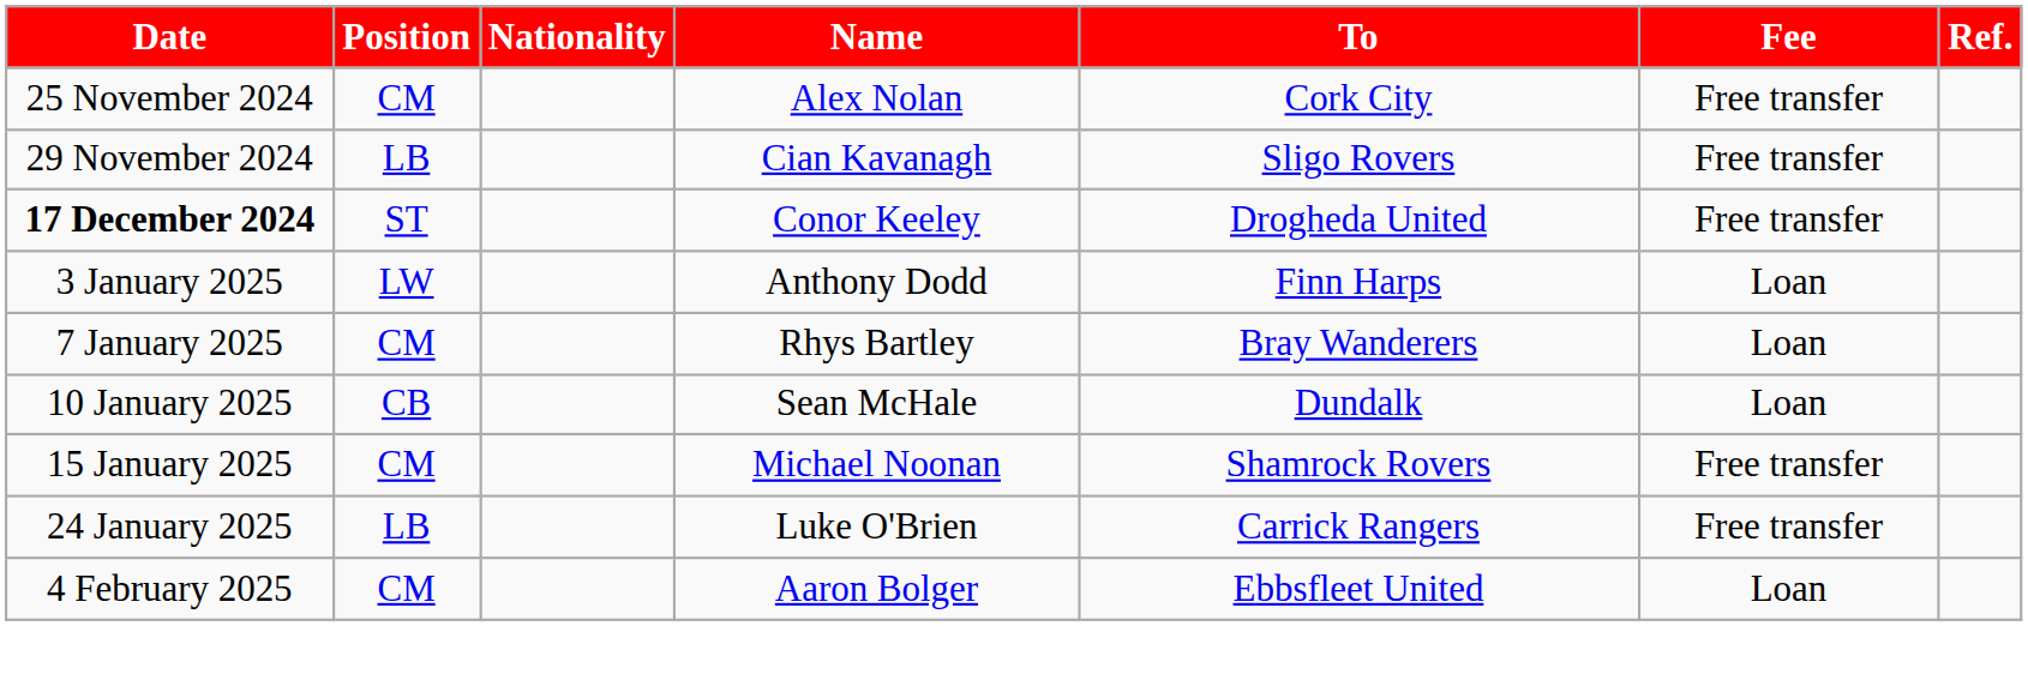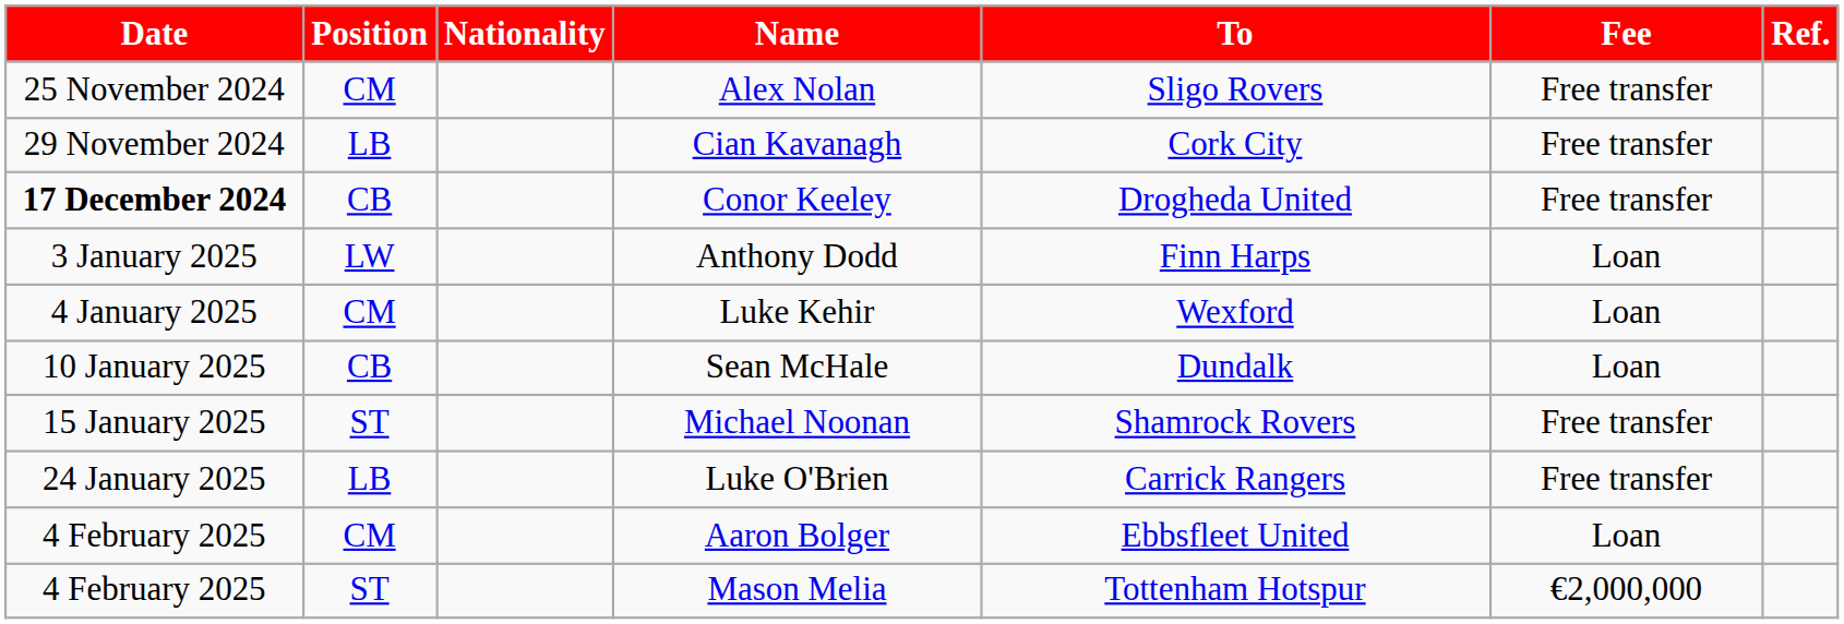Alex Nolan | To: Cork City -> Sligo Rovers
Cian Kavanagh | To: Sligo Rovers -> Cork City
Conor Keeley | Position: ST -> CB
+ row: 4 January 2025 | CM | Luke Kehir | Wexford | Loan
- row: 7 January 2025 | CM | Rhys Bartley | Bray Wanderers | Loan
Michael Noonan | Position: CM -> ST
+ row: 4 February 2025 | ST | Mason Melia | Tottenham Hotspur | €2,000,000
